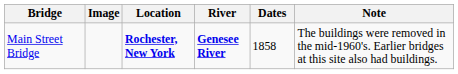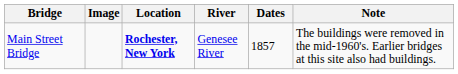Main Street Bridge | River: bold -> normal
Main Street Bridge | Dates: 1858 -> 1857
